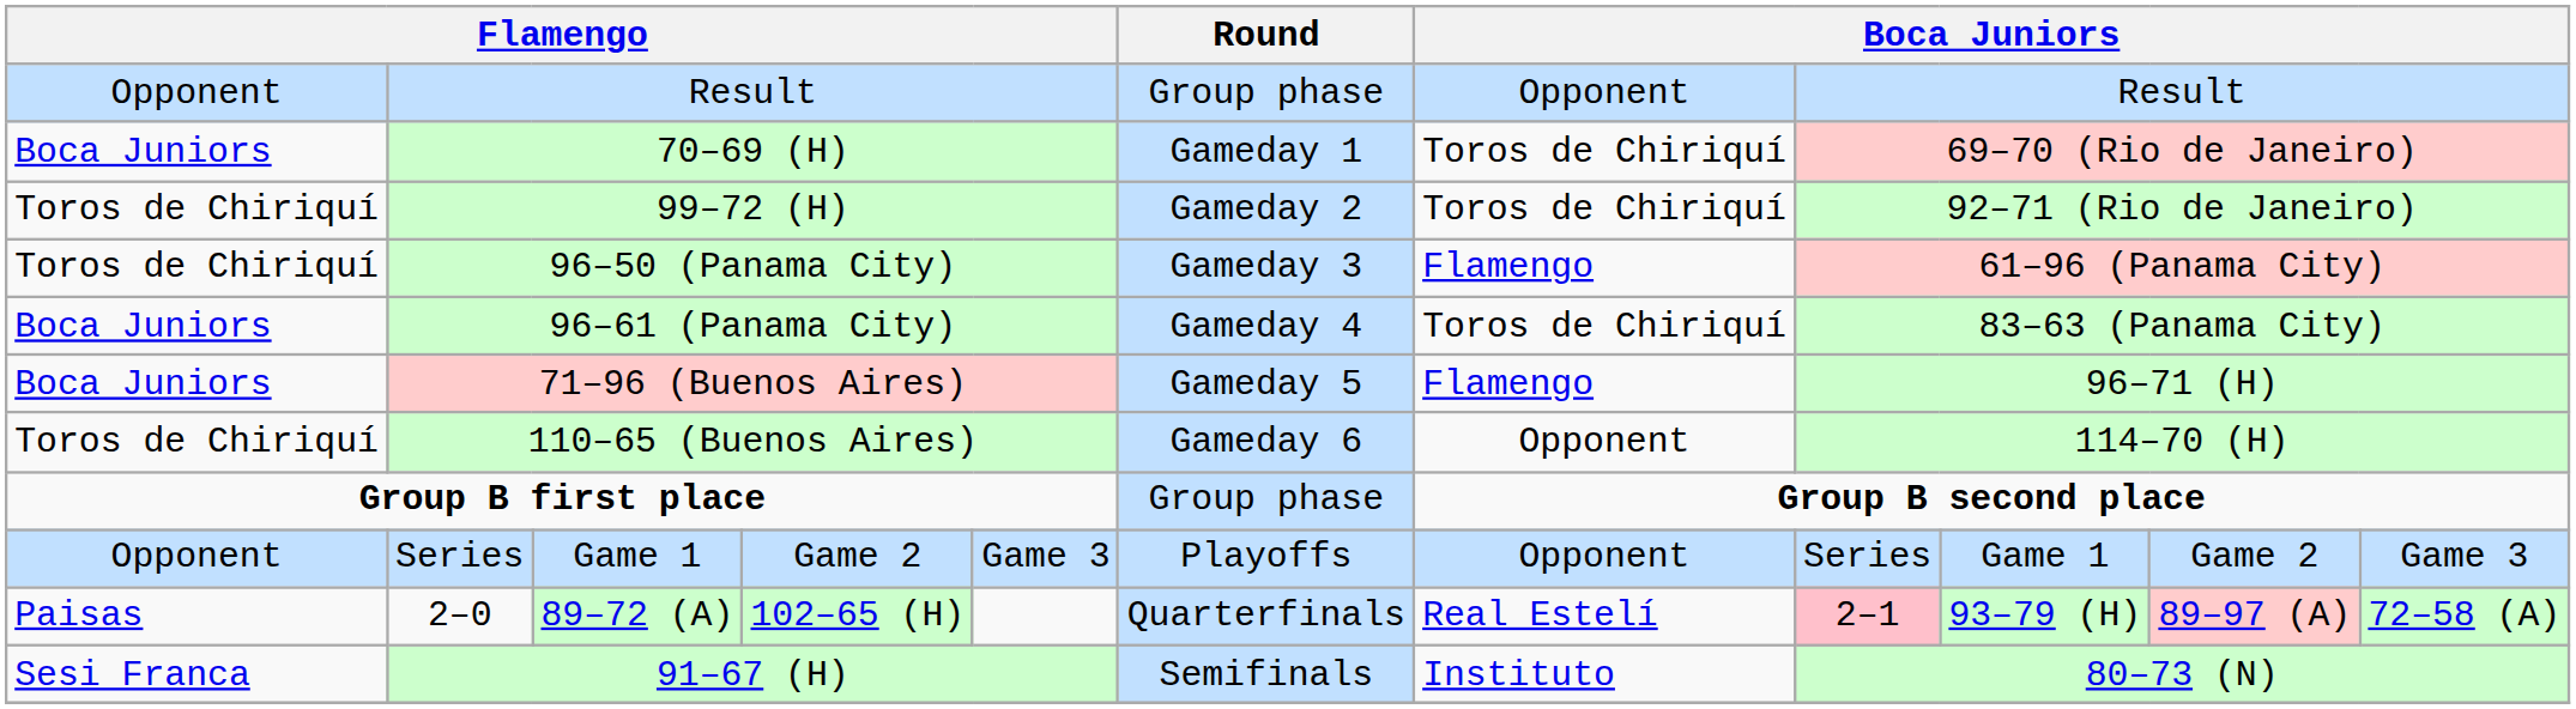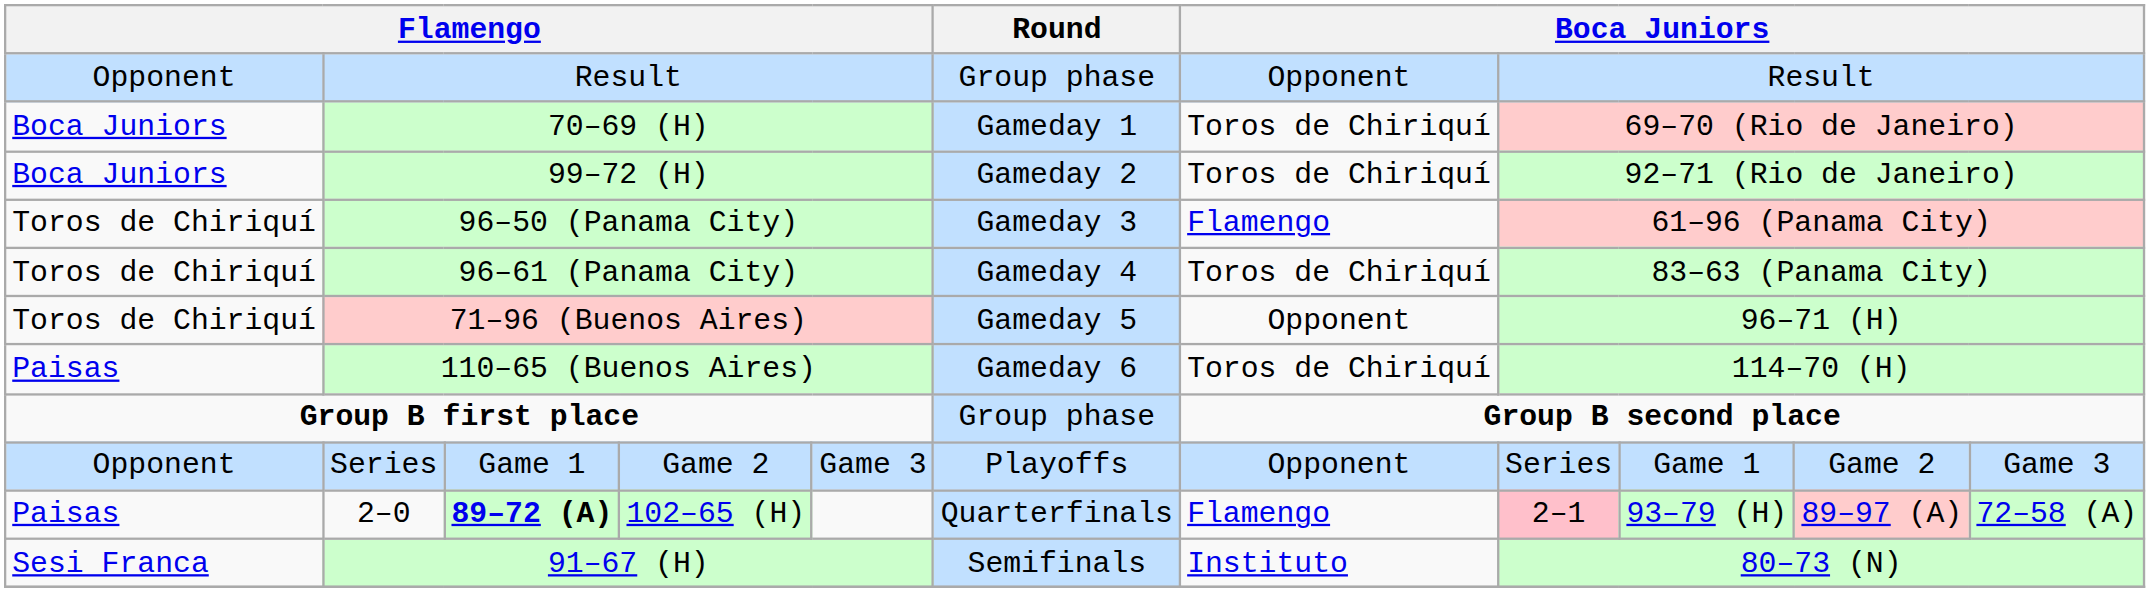99–72 (H) | column 1: Toros de Chiriquí -> Boca Juniors
96–61 (Panama City) | column 1: Boca Juniors -> Toros de Chiriquí
71–96 (Buenos Aires) | column 1: Boca Juniors -> Toros de Chiriquí
71–96 (Buenos Aires) | column 7: Flamengo -> Opponent
110–65 (Buenos Aires) | column 1: Toros de Chiriquí -> Paisas
110–65 (Buenos Aires) | column 7: Opponent -> Toros de Chiriquí
2–0 | column 3: normal -> bold
2–0 | column 7: Real Estelí -> Flamengo
